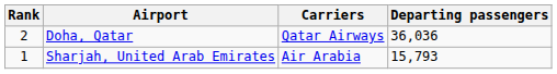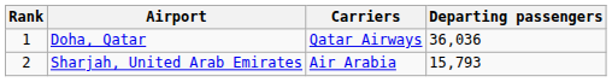Doha, Qatar | Rank: 2 -> 1
Sharjah, United Arab Emirates | Rank: 1 -> 2
